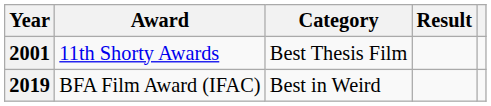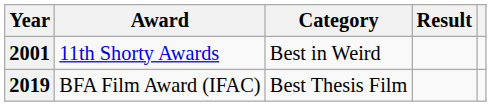2001 | Category: Best Thesis Film -> Best in Weird
2019 | Category: Best in Weird -> Best Thesis Film
